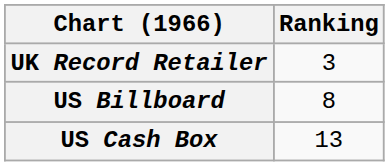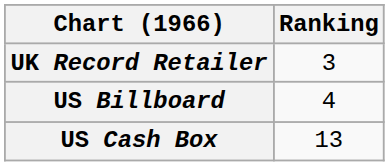US Billboard | Ranking: 8 -> 4
